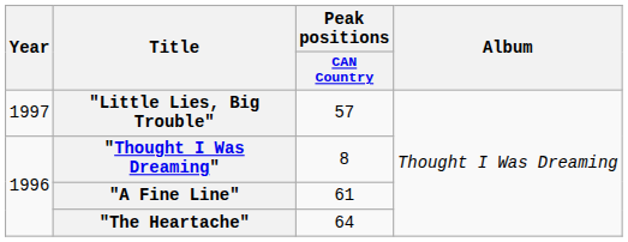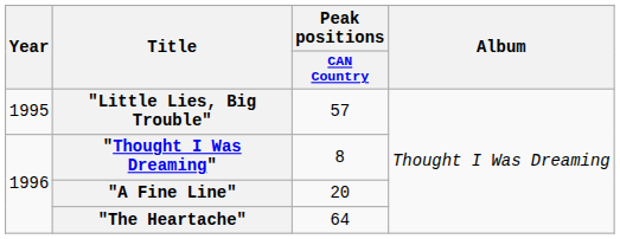"Little Lies, Big Trouble" | Year: 1997 -> 1995
"A Fine Line" | Peak positions / CAN Country: 61 -> 20
